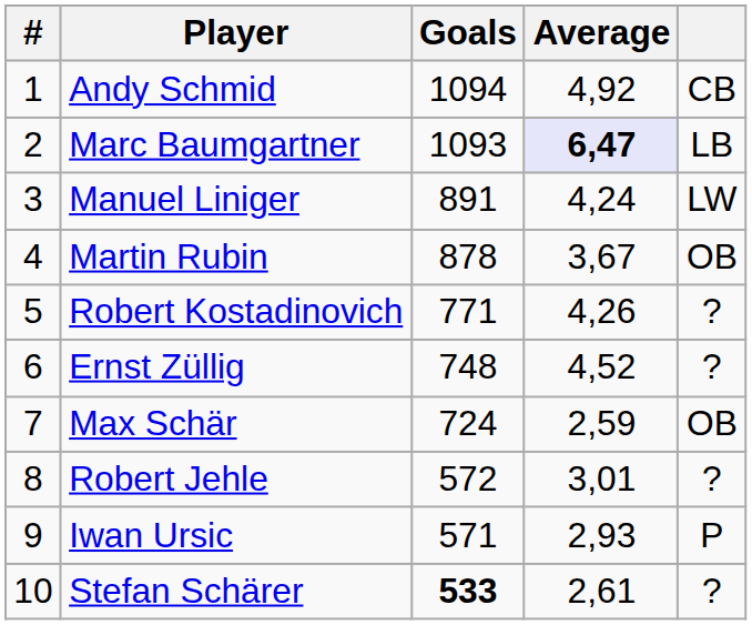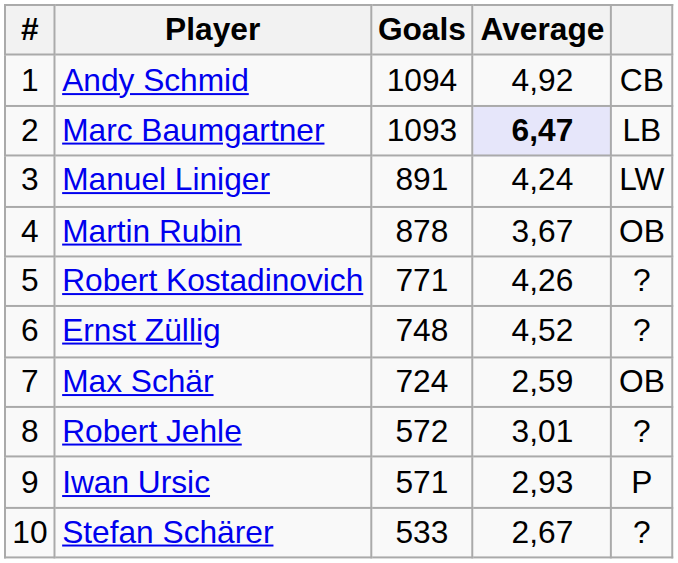Stefan Schärer | Goals: bold -> normal
Stefan Schärer | Average: 2,61 -> 2,67
